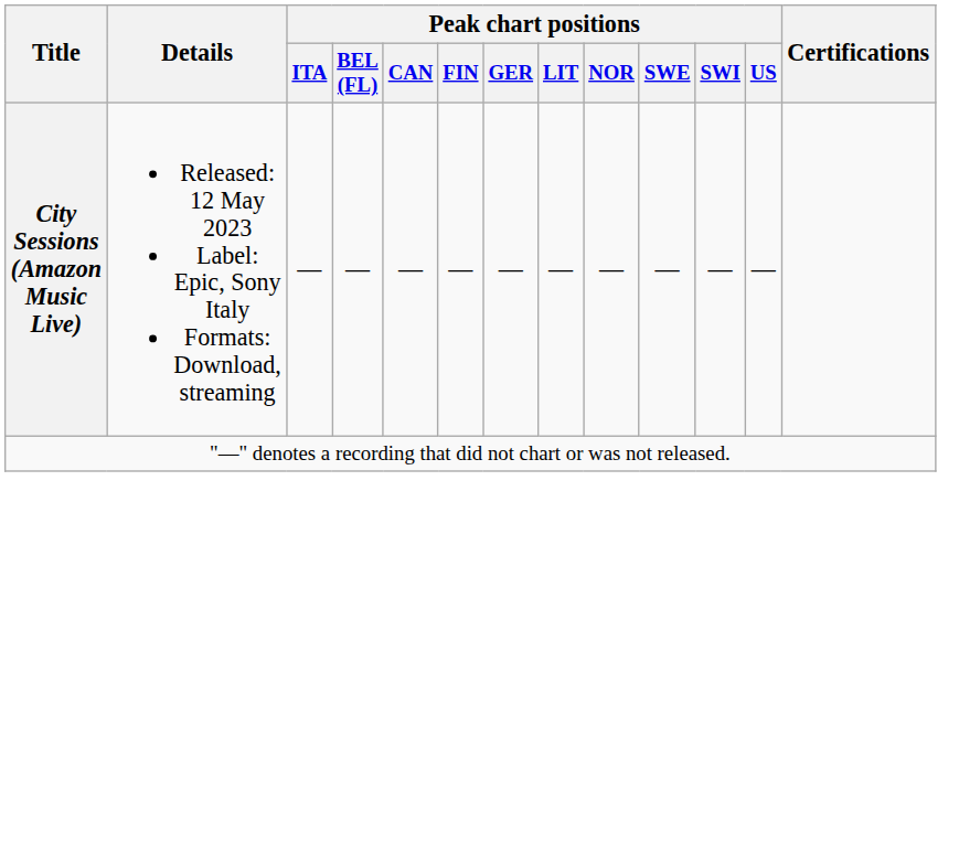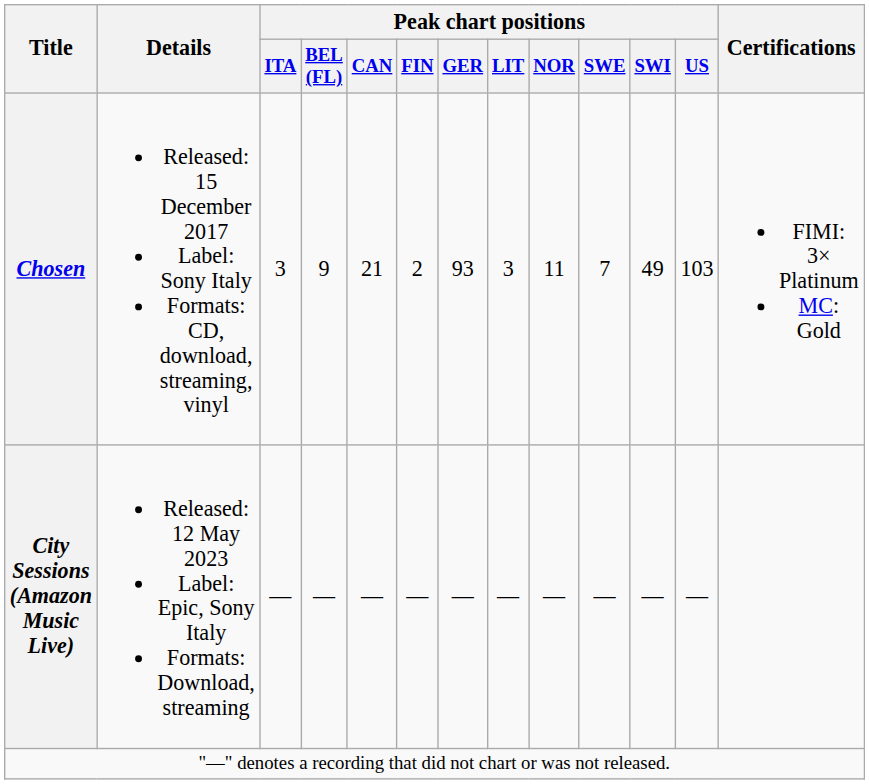+ row: Chosen | Released: 15 December 2017 Label: Sony Italy Formats: CD, download, streaming, vinyl | 3 | 9 | 21 | 2 | 93 | 3 | 11 | 7 | 49 | 103 | FIMI: 3× Platinum MC: Gold
